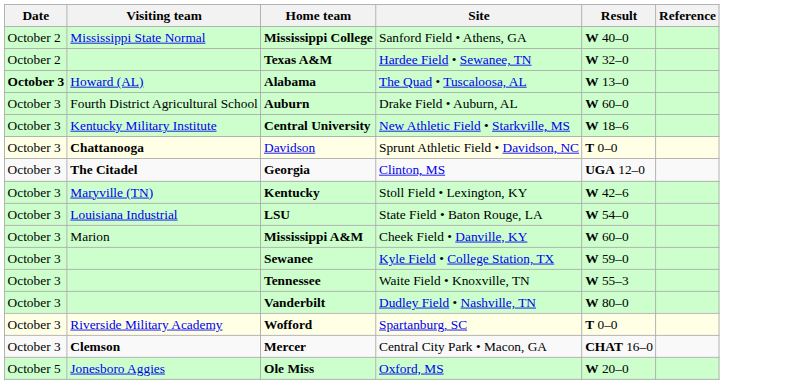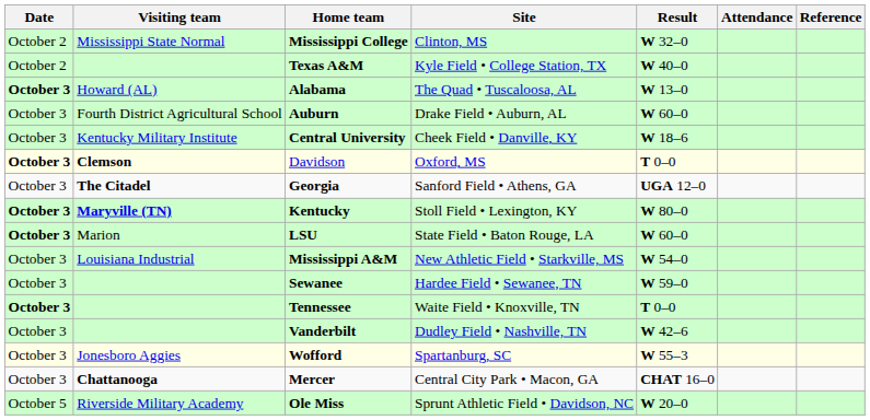+ column: Attendance
Mississippi College | Site: Sanford Field • Athens, GA -> Clinton, MS
Mississippi College | Result: W 40–0 -> W 32–0
Texas A&M | Site: Hardee Field • Sewanee, TN -> Kyle Field • College Station, TX
Texas A&M | Result: W 32–0 -> W 40–0
Central University | Site: New Athletic Field • Starkville, MS -> Cheek Field • Danville, KY
Davidson | Date: normal -> bold
Davidson | Visiting team: Chattanooga -> Clemson
Davidson | Site: Sprunt Athletic Field • Davidson, NC -> Oxford, MS
Georgia | Site: Clinton, MS -> Sanford Field • Athens, GA
Kentucky | Date: normal -> bold
Kentucky | Visiting team: normal -> bold
Kentucky | Result: W 42–6 -> W 80–0
LSU | Date: normal -> bold
LSU | Visiting team: Louisiana Industrial -> Marion
LSU | Result: W 54–0 -> W 60–0
Mississippi A&M | Visiting team: Marion -> Louisiana Industrial
Mississippi A&M | Site: Cheek Field • Danville, KY -> New Athletic Field • Starkville, MS
Mississippi A&M | Result: W 60–0 -> W 54–0
Sewanee | Site: Kyle Field • College Station, TX -> Hardee Field • Sewanee, TN
Tennessee | Date: normal -> bold
Tennessee | Result: W 55–3 -> T 0–0
Vanderbilt | Result: W 80–0 -> W 42–6
Wofford | Visiting team: Riverside Military Academy -> Jonesboro Aggies
Wofford | Result: T 0–0 -> W 55–3
Mercer | Visiting team: Clemson -> Chattanooga
Ole Miss | Visiting team: Jonesboro Aggies -> Riverside Military Academy
Ole Miss | Site: Oxford, MS -> Sprunt Athletic Field • Davidson, NC
